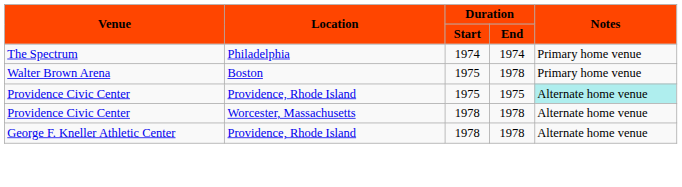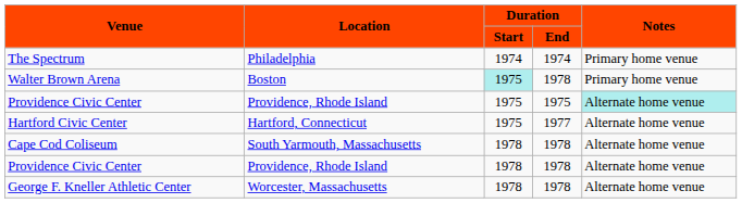Walter Brown Arena | Duration / Start: no background -> paleturquoise background
+ row: Hartford Civic Center | Hartford, Connecticut | 1975 | 1977 | Alternate home venue
+ row: Cape Cod Coliseum | South Yarmouth, Massachusetts | 1978 | 1978 | Alternate home venue
Providence Civic Center / 1978 | Location: Worcester, Massachusetts -> Providence, Rhode Island
George F. Kneller Athletic Center | Location: Providence, Rhode Island -> Worcester, Massachusetts
